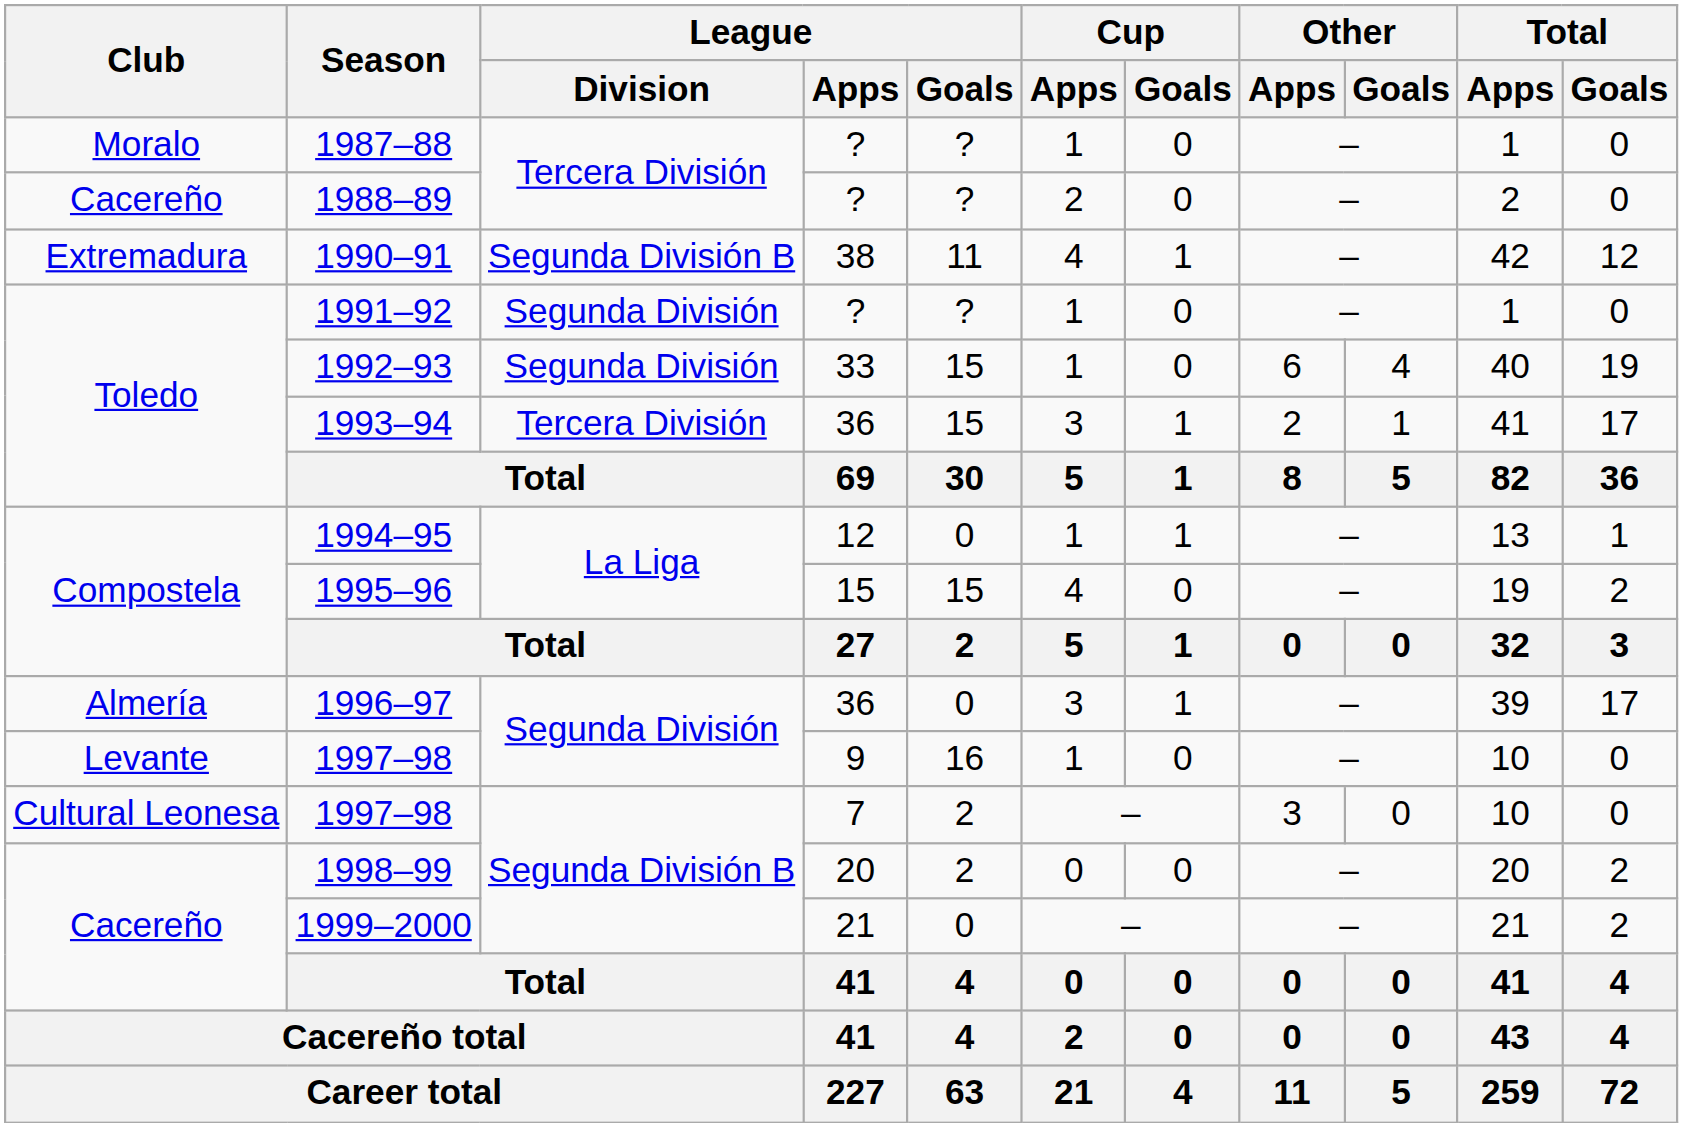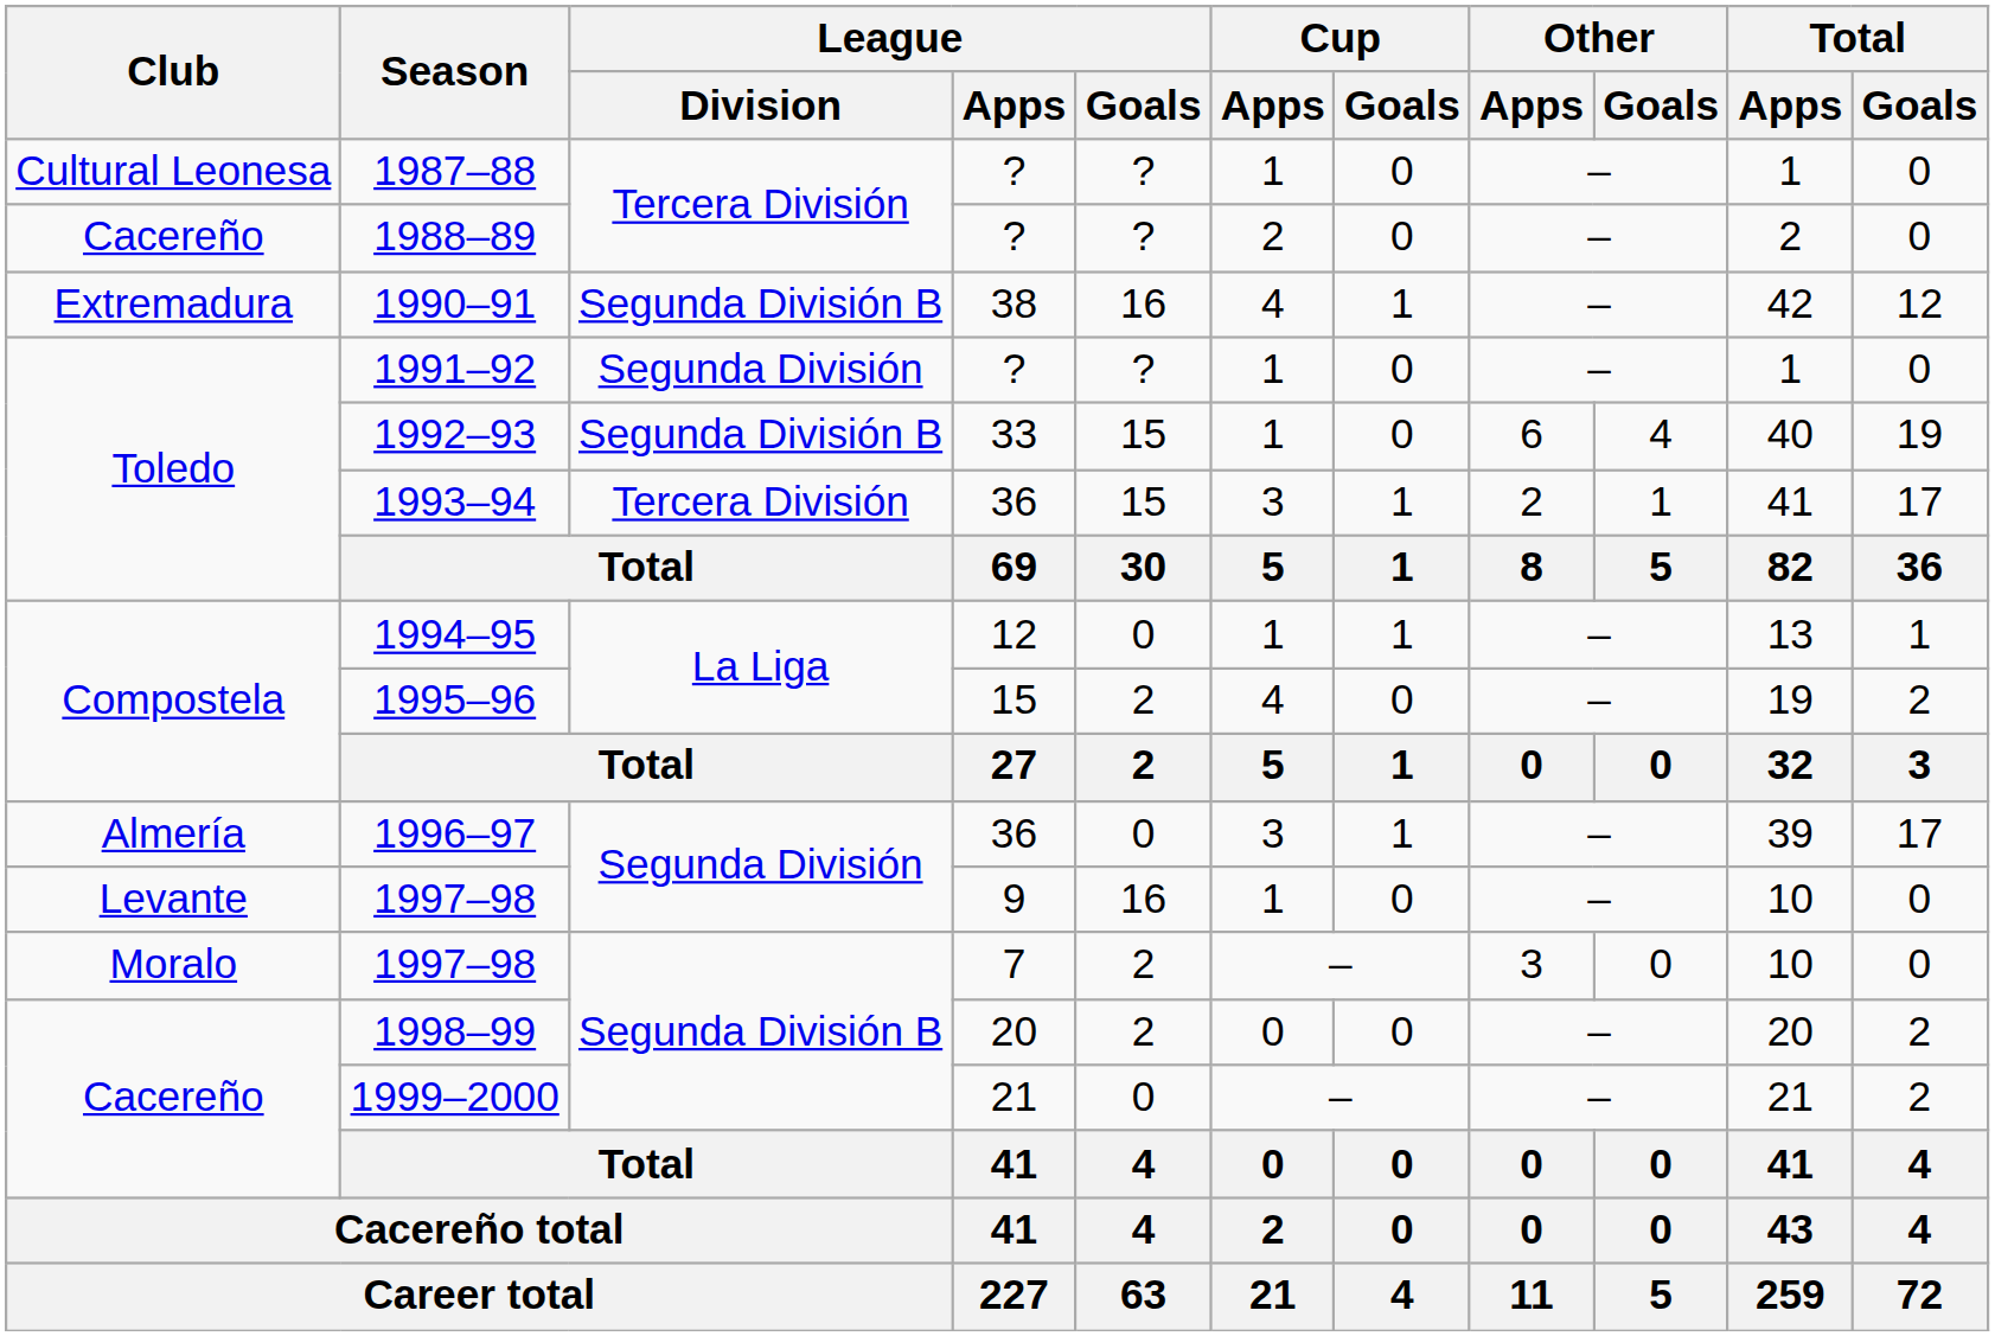1987–88 | Club: Moralo -> Cultural Leonesa
1990–91 | League / Goals: 11 -> 16
1992–93 | League / Division: Segunda División -> Segunda División B
1995–96 | League / Goals: 15 -> 2
1997–98 / 7 | Club: Cultural Leonesa -> Moralo
